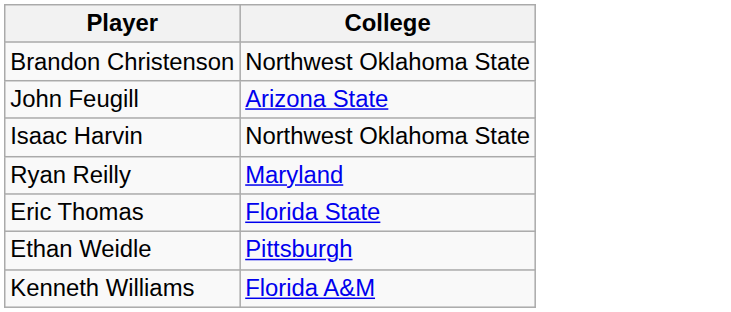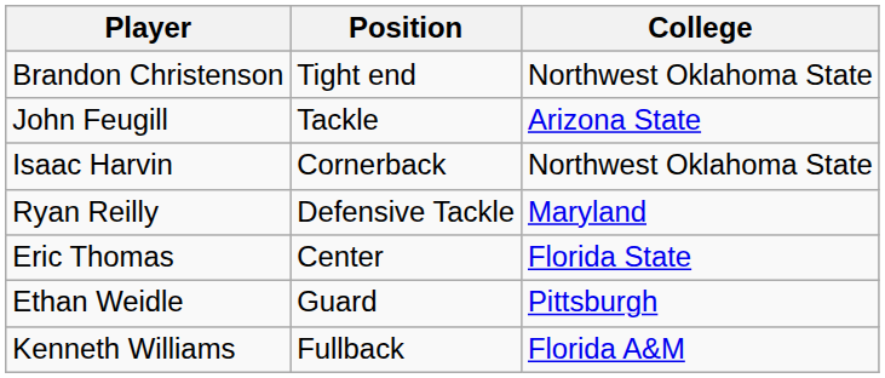+ column: Position | Tight end | Tackle | Cornerback | Defensive Tackle | Center | Guard | Fullback
